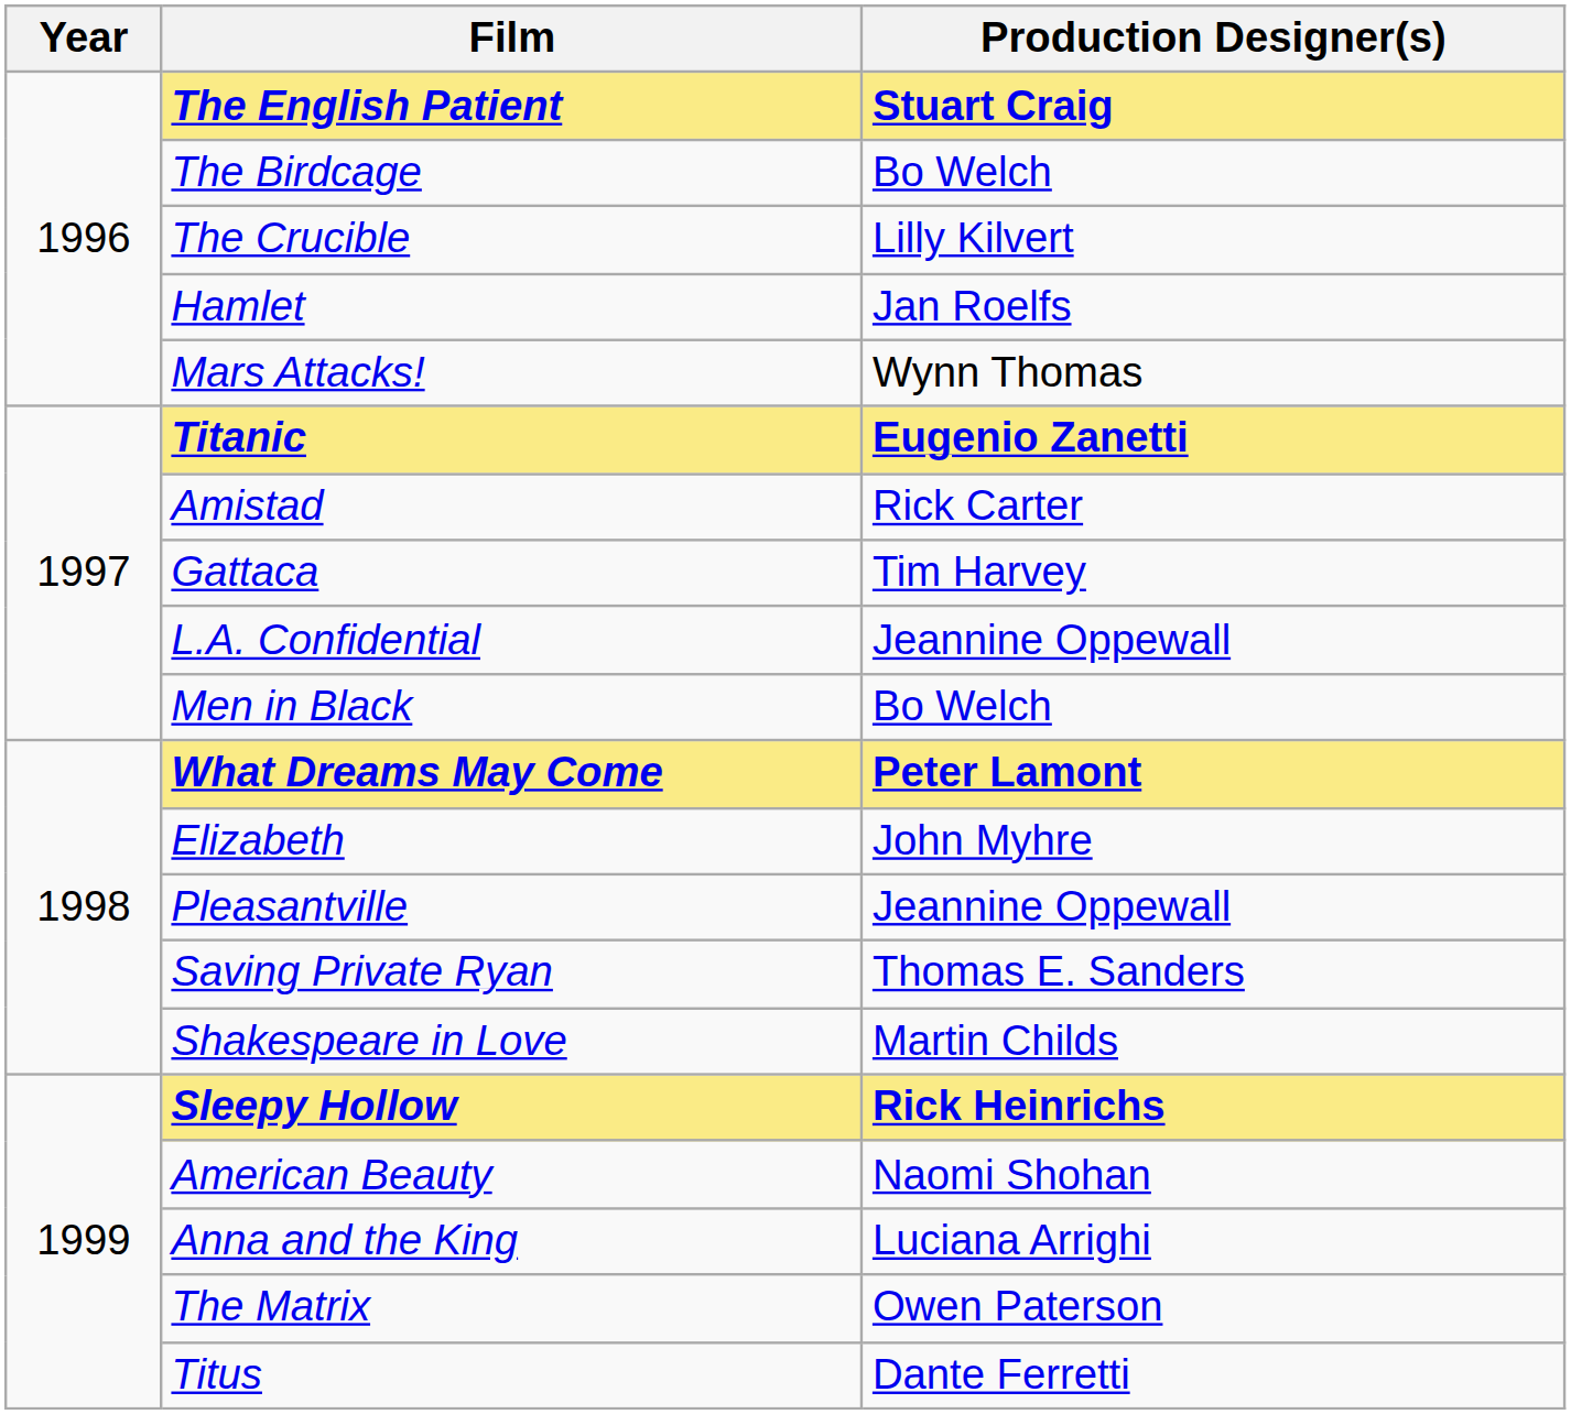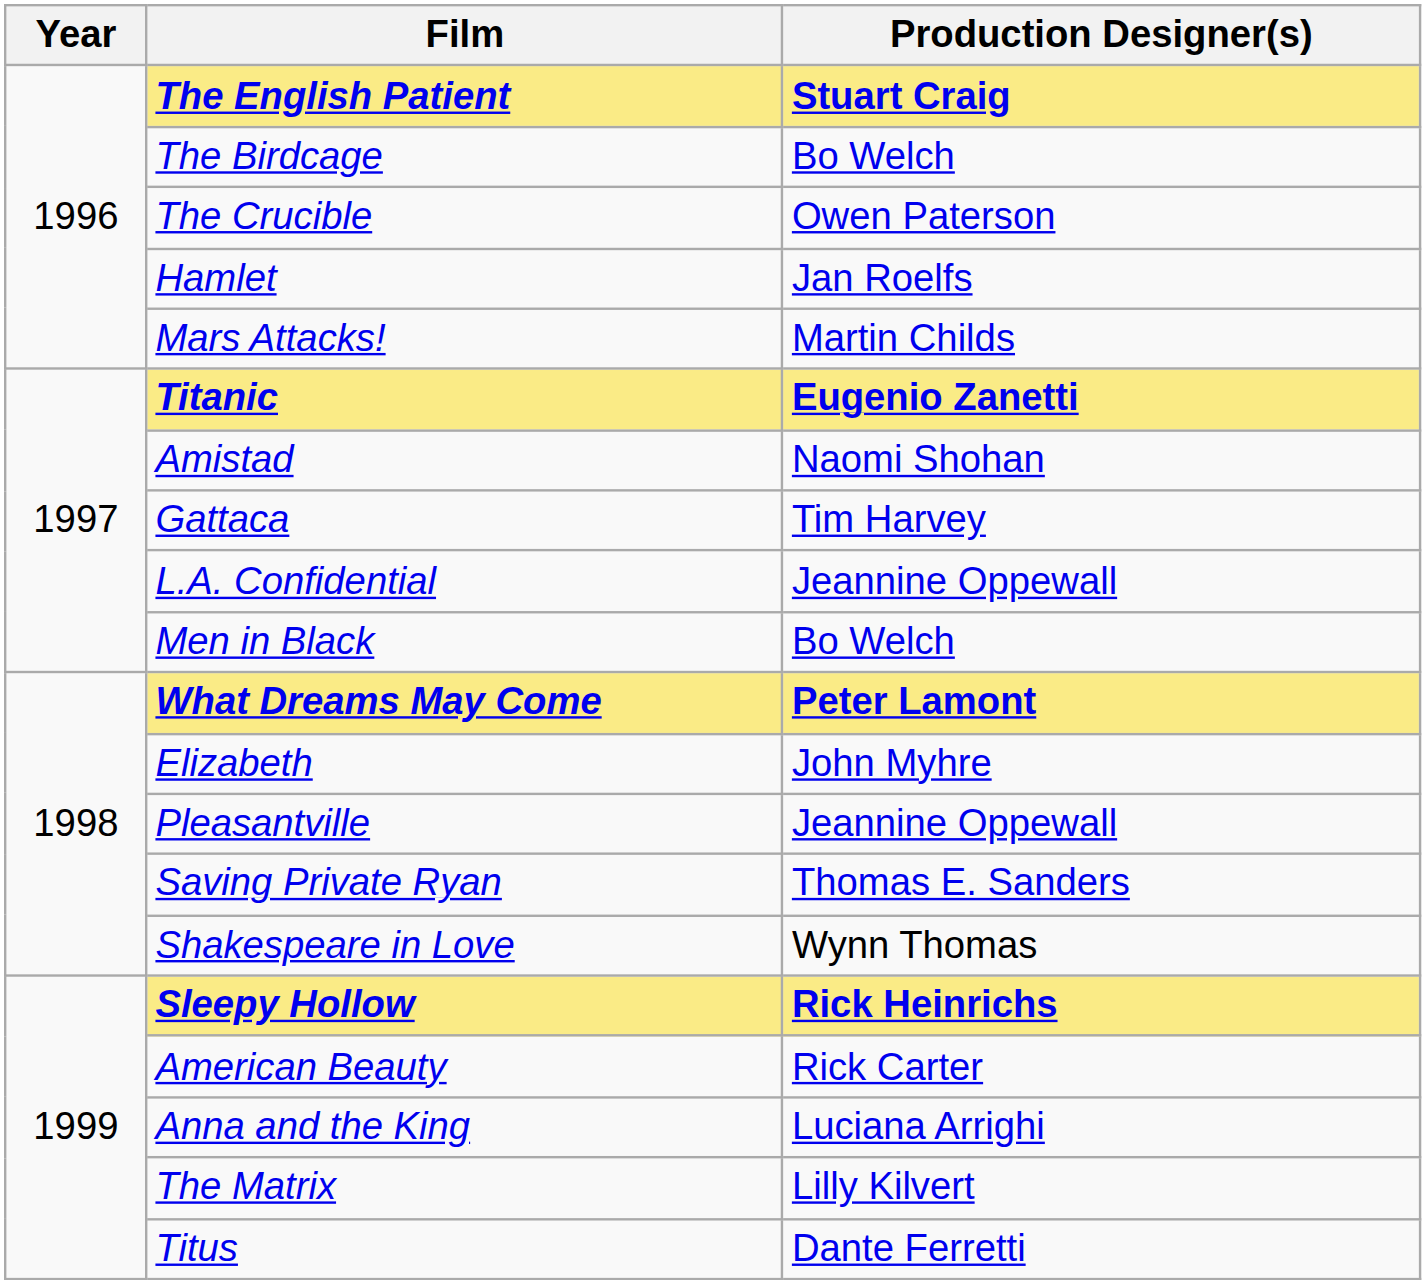The Crucible | Production Designer(s): Lilly Kilvert -> Owen Paterson
Mars Attacks! | Production Designer(s): Wynn Thomas -> Martin Childs
Amistad | Production Designer(s): Rick Carter -> Naomi Shohan
Shakespeare in Love | Production Designer(s): Martin Childs -> Wynn Thomas
American Beauty | Production Designer(s): Naomi Shohan -> Rick Carter
The Matrix | Production Designer(s): Owen Paterson -> Lilly Kilvert
